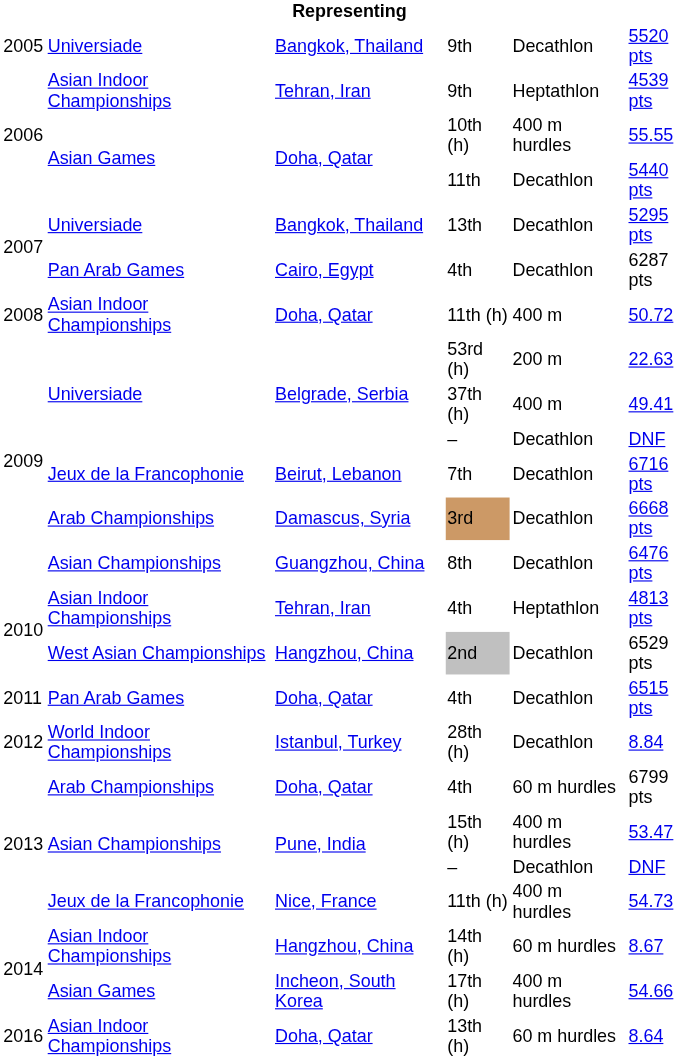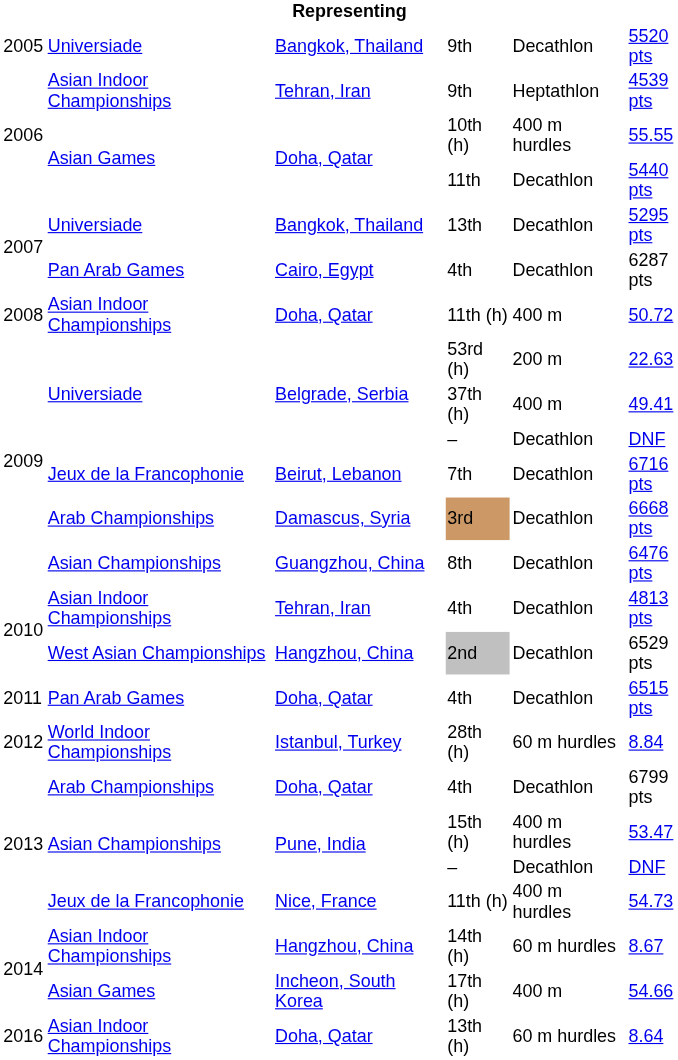2010 / 4th | column 5: Heptathlon -> Decathlon
28th (h) | column 5: Decathlon -> 60 m hurdles
2013 / 4th | column 5: 60 m hurdles -> Decathlon
17th (h) | column 5: 400 m hurdles -> 400 m
